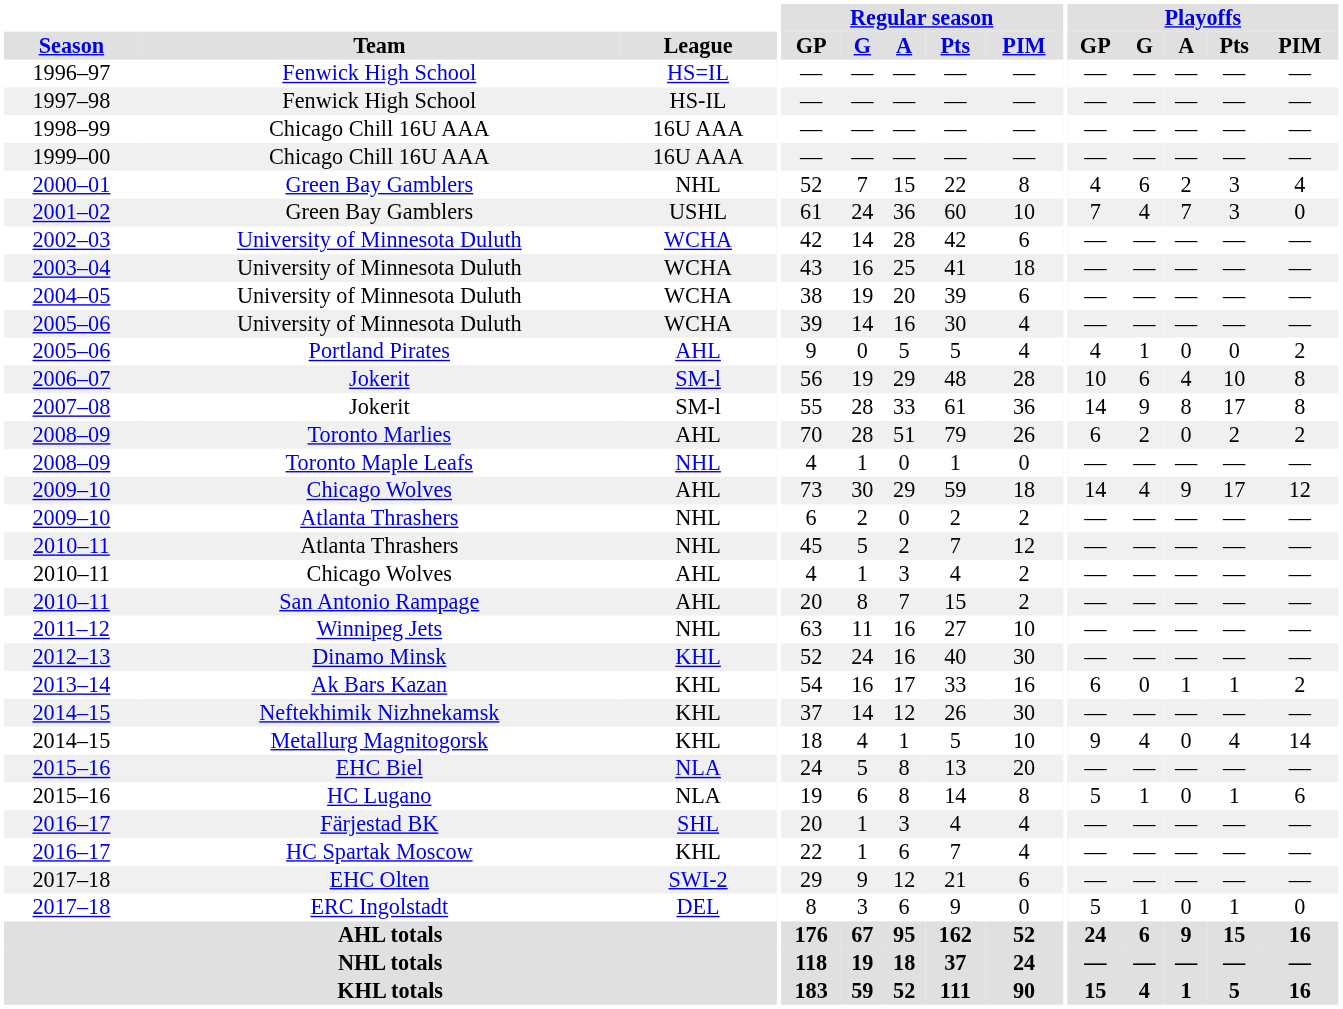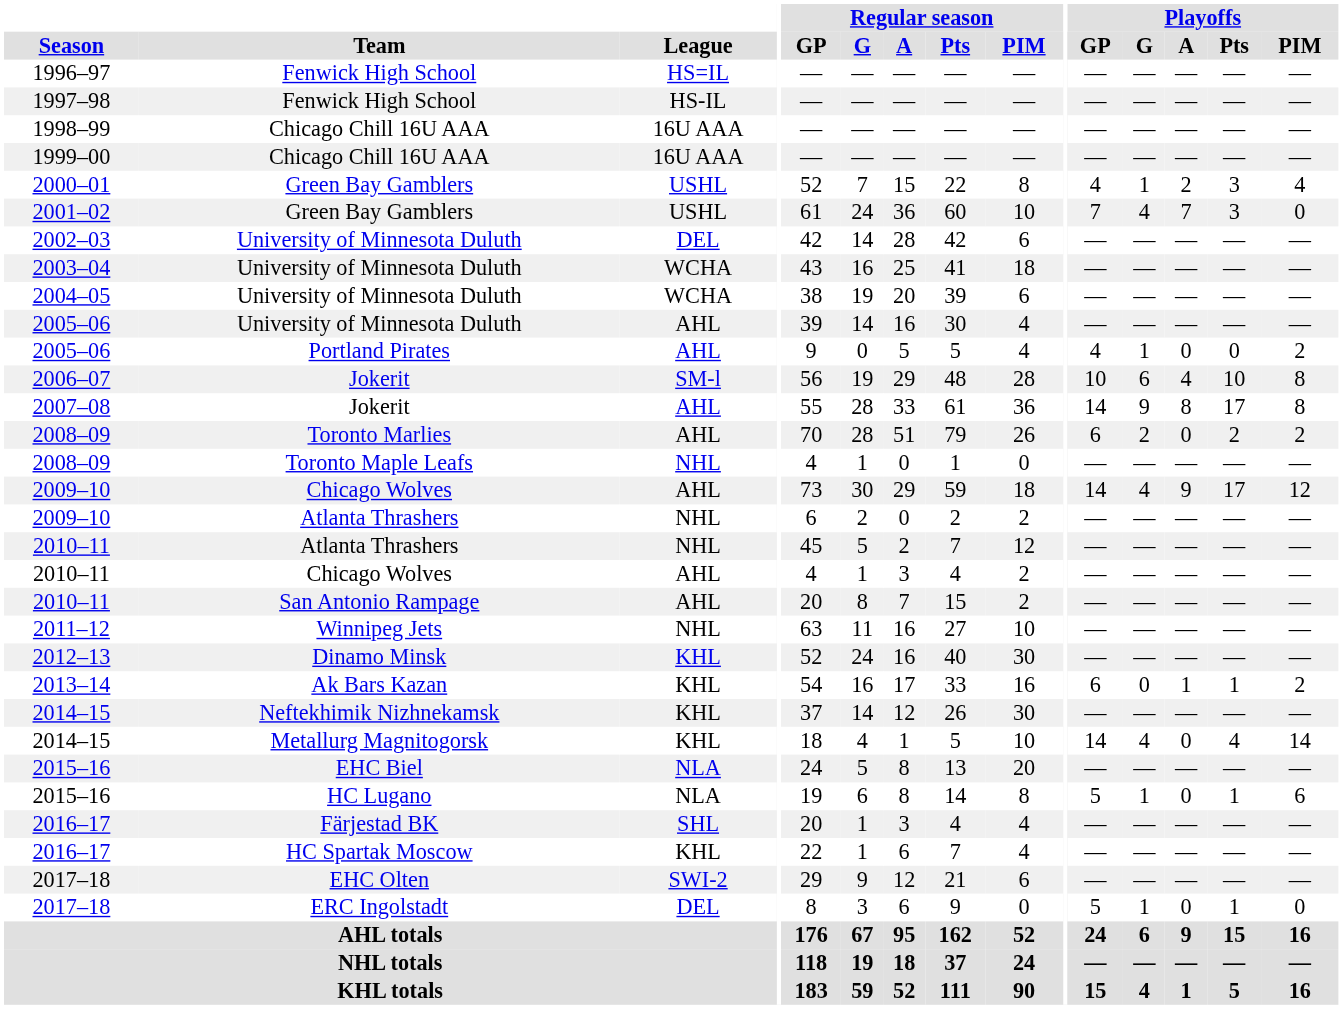2000–01 | League: NHL -> USHL
2000–01 | Playoffs / G: 6 -> 1
2002–03 | League: WCHA -> DEL
2005–06 / University of Minnesota Duluth | League: WCHA -> AHL
2007–08 | League: SM-l -> AHL
2014–15 / Metallurg Magnitogorsk | Playoffs / GP: 9 -> 14
